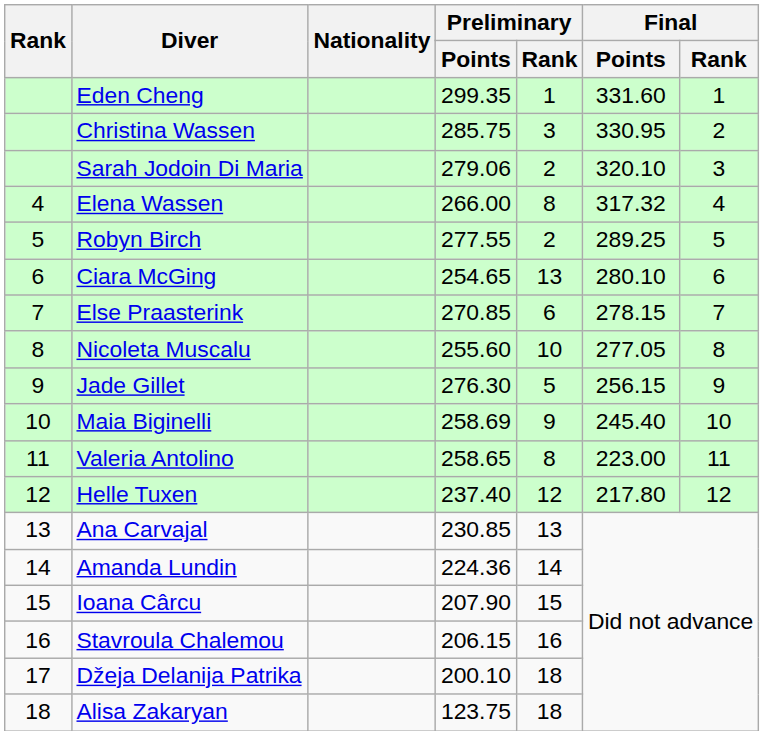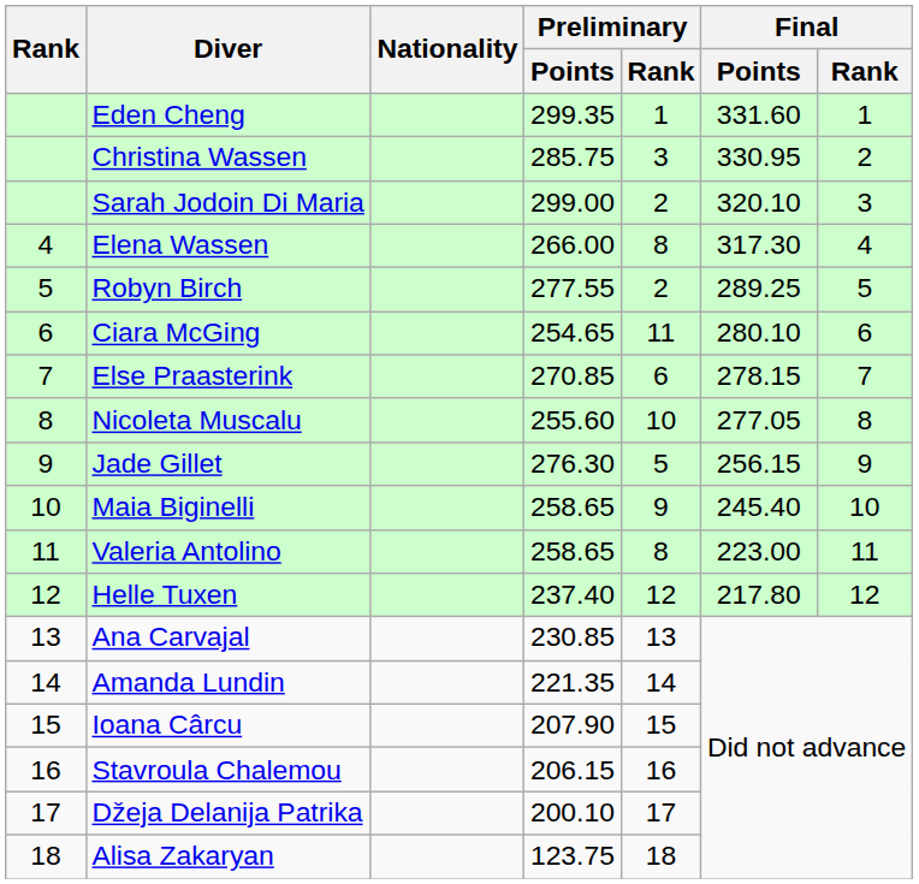Sarah Jodoin Di Maria | Preliminary / Points: 279.06 -> 299.00
Elena Wassen | Final / Points: 317.32 -> 317.30
Ciara McGing | Preliminary / Rank: 13 -> 11
Maia Biginelli | Preliminary / Points: 258.69 -> 258.65
Amanda Lundin | Preliminary / Points: 224.36 -> 221.35
Džeja Delanija Patrika | Preliminary / Rank: 18 -> 17
